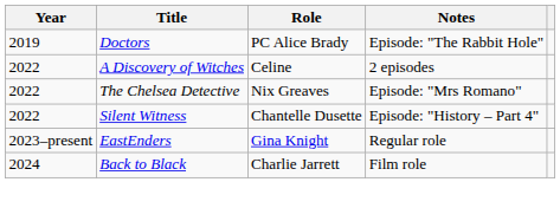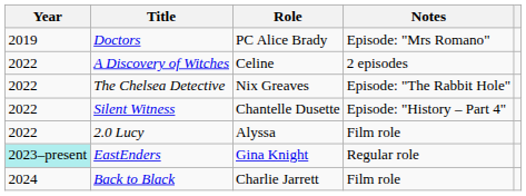Doctors | Notes: Episode: "The Rabbit Hole" -> Episode: "Mrs Romano"
The Chelsea Detective | Notes: Episode: "Mrs Romano" -> Episode: "The Rabbit Hole"
+ row: 2022 | 2.0 Lucy | Alyssa | Film role
EastEnders | Year: no background -> paleturquoise background
